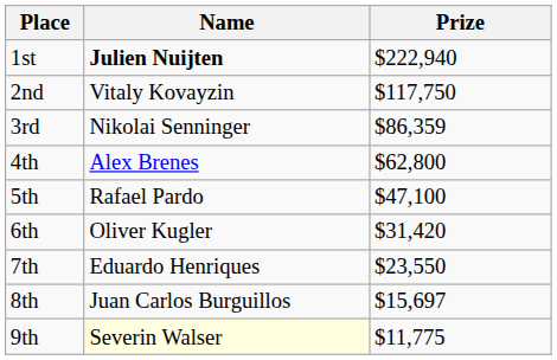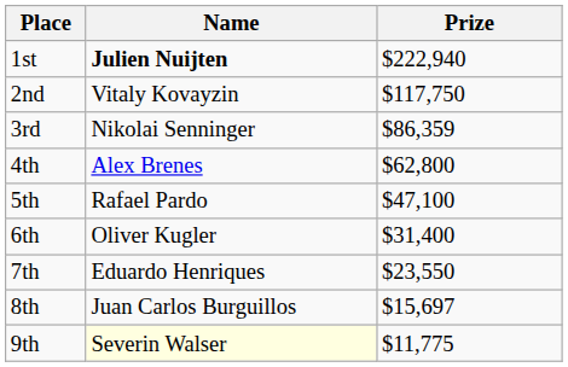6th | Prize: $31,420 -> $31,400
